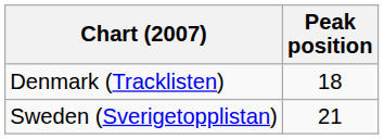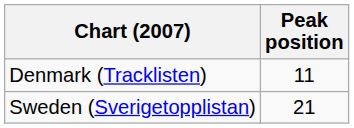Denmark (Tracklisten) | Peak position: 18 -> 11
